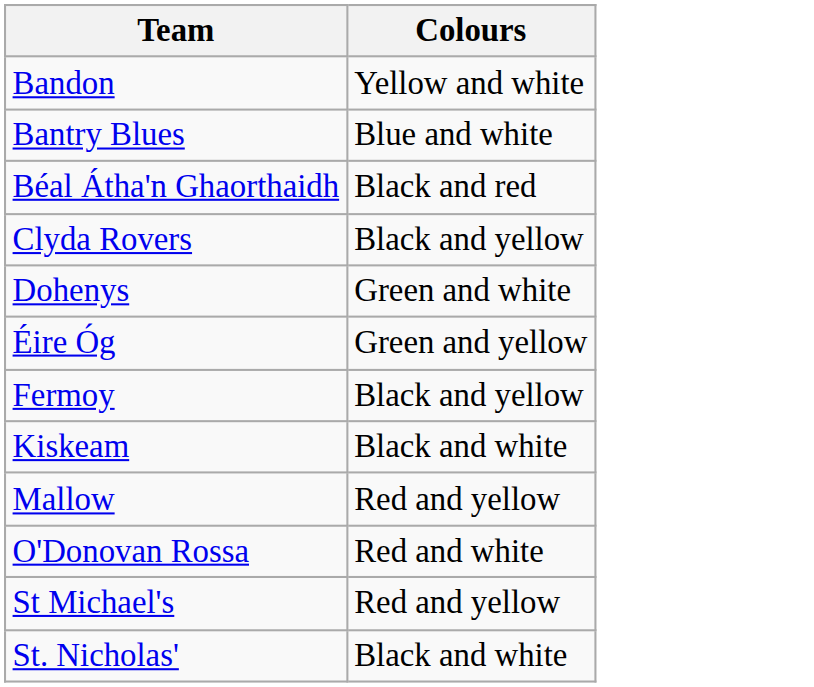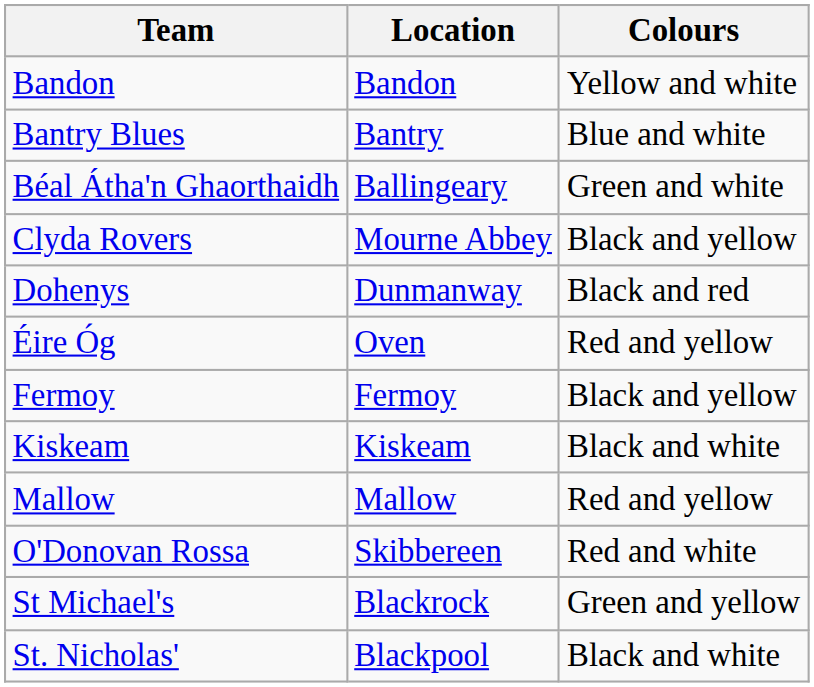+ column: Location | Bandon | Bantry | Ballingeary | Mourne Abbey | Dunmanway | Oven | Fermoy | Kiskeam | Mallow | Skibbereen | Blackrock | Blackpool
Béal Átha'n Ghaorthaidh | Colours: Black and red -> Green and white
Dohenys | Colours: Green and white -> Black and red
Éire Óg | Colours: Green and yellow -> Red and yellow
St Michael's | Colours: Red and yellow -> Green and yellow
